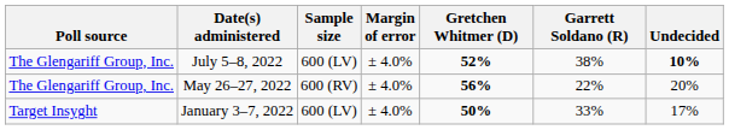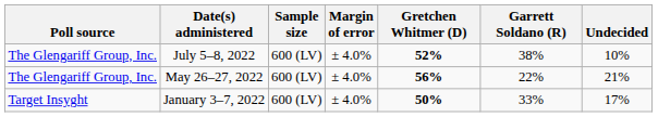July 5–8, 2022 | Undecided: bold -> normal
May 26–27, 2022 | Sample size: 600 (RV) -> 600 (LV)
May 26–27, 2022 | Undecided: 20% -> 21%
